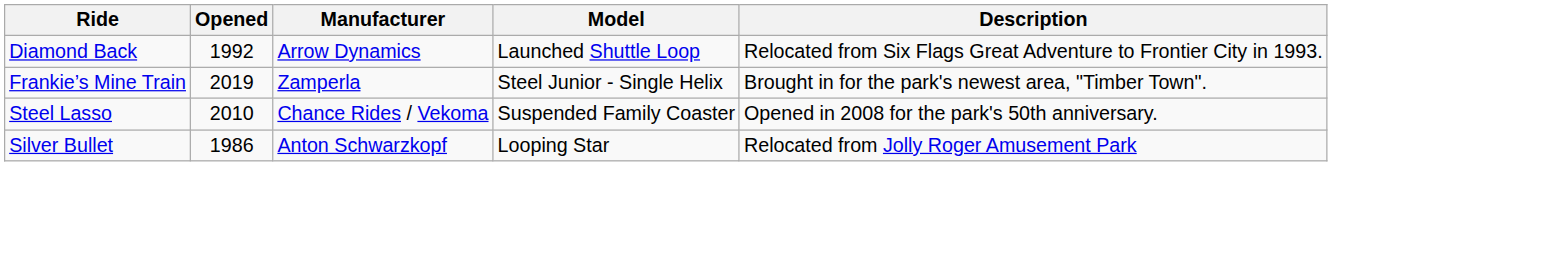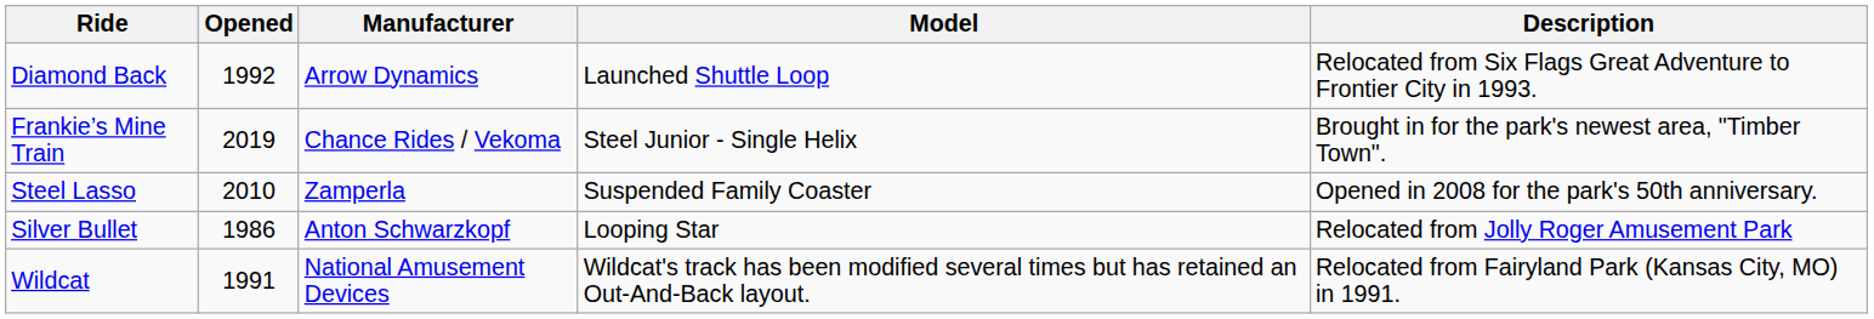Frankie’s Mine Train | Manufacturer: Zamperla -> Chance Rides / Vekoma
Steel Lasso | Manufacturer: Chance Rides / Vekoma -> Zamperla
+ row: Wildcat | 1991 | National Amusement Devices | Wildcat's track has been modified several times but has retained an Out-And-Back layout. | Relocated from Fairyland Park (Kansas City, MO) in 1991.
